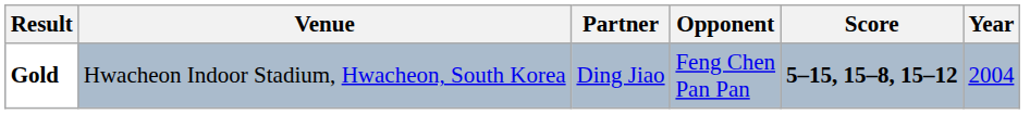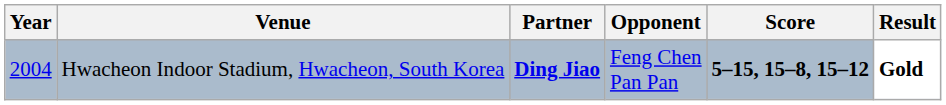columns swapped: Year <-> Result
Hwacheon Indoor Stadium, Hwacheon, South Korea | Partner: normal -> bold
